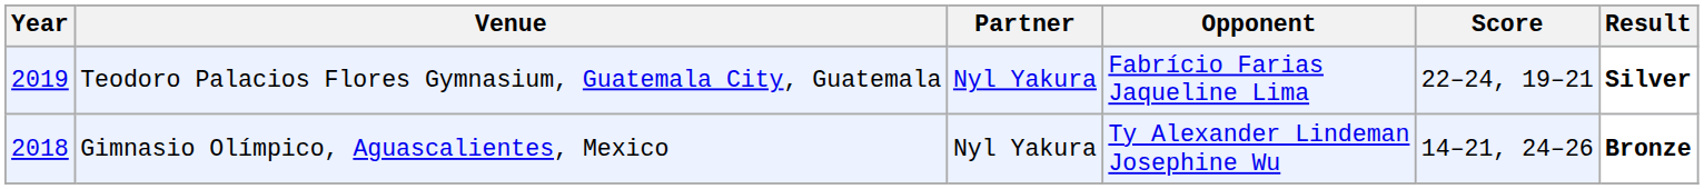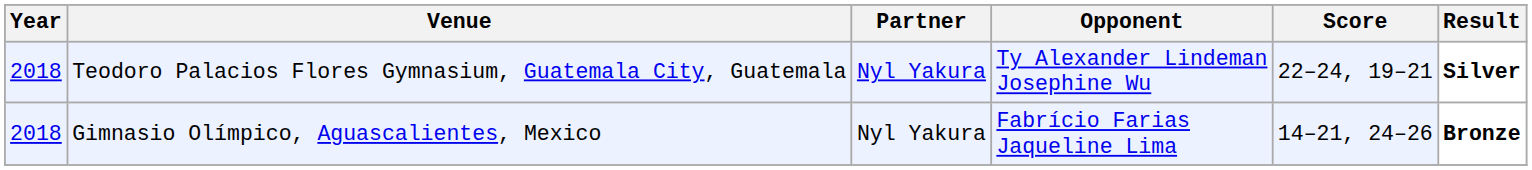Teodoro Palacios Flores Gymnasium, Guatemala City, Guatemala | Year: 2019 -> 2018
Teodoro Palacios Flores Gymnasium, Guatemala City, Guatemala | Opponent: Fabrício Farias Jaqueline Lima -> Ty Alexander Lindeman Josephine Wu
Gimnasio Olímpico, Aguascalientes, Mexico | Opponent: Ty Alexander Lindeman Josephine Wu -> Fabrício Farias Jaqueline Lima
